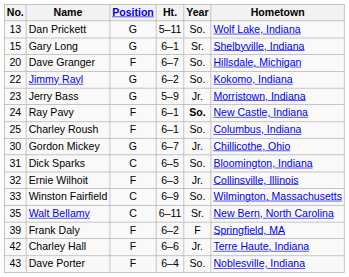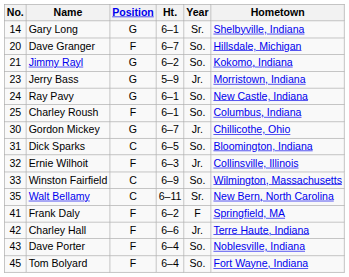- row: 13 | Dan Prickett | G | 5–11 | So. | Wolf Lake, Indiana
Gary Long | No.: 15 -> 14
Jimmy Rayl | No.: 22 -> 21
Ray Pavy | Position: F -> G
Ray Pavy | Year: bold -> normal
Frank Daly | No.: 39 -> 41
+ row: 45 | Tom Bolyard | F | 6–4 | So. | Fort Wayne, Indiana
